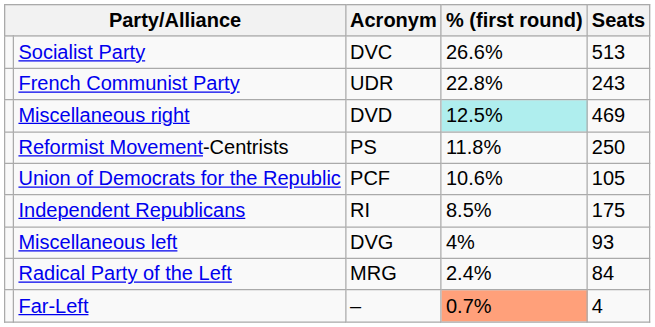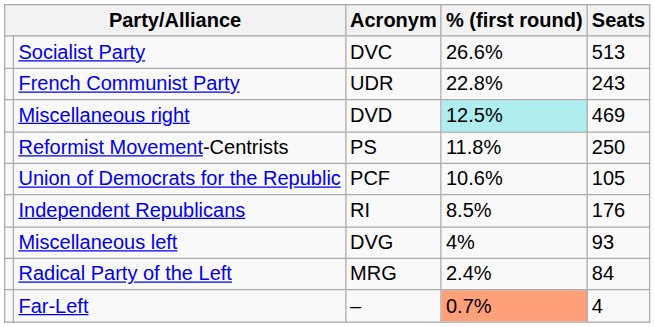Independent Republicans | Seats: 175 -> 176
